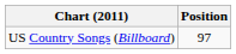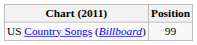US Country Songs (Billboard) | Position: 97 -> 99
